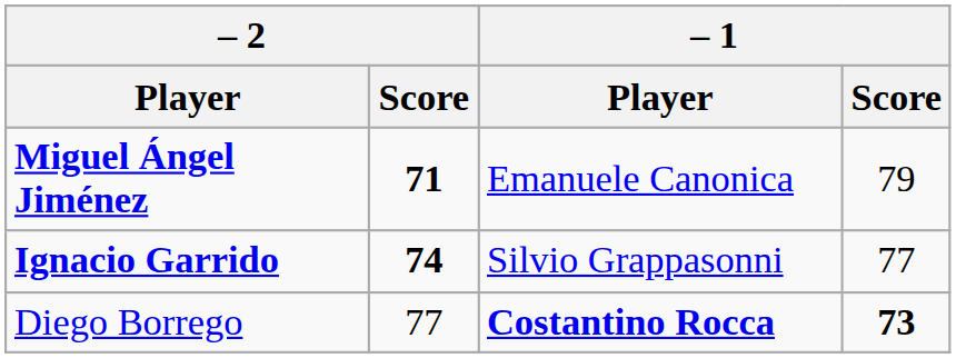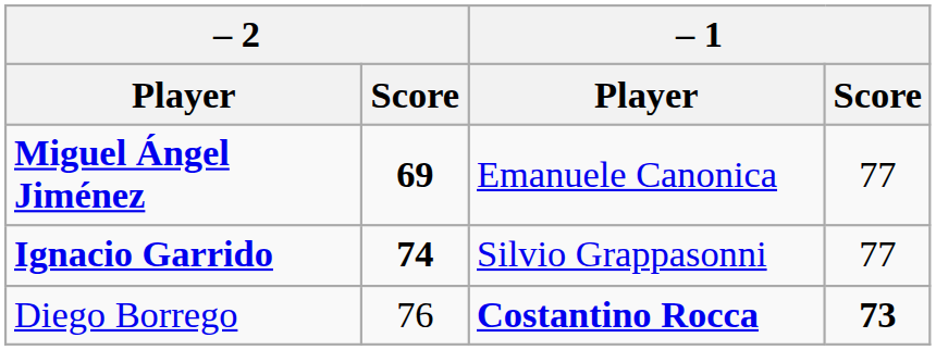Miguel Ángel Jiménez | – 2 / Score: 71 -> 69
Miguel Ángel Jiménez | – 1 / Score: 79 -> 77
Diego Borrego | – 2 / Score: 77 -> 76
